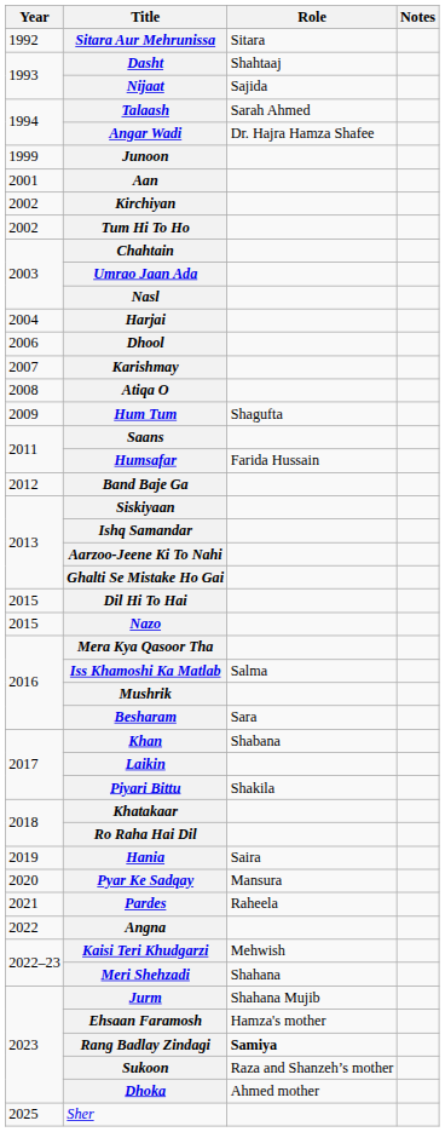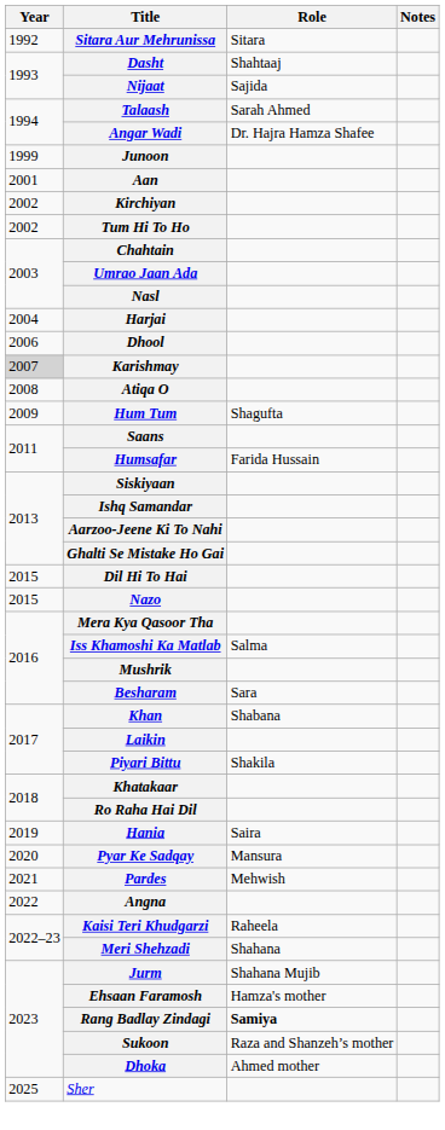Karishmay | Year: no background -> lightgrey background
- row: 2012 | Band Baje Ga
Pardes | Role: Raheela -> Mehwish
Kaisi Teri Khudgarzi | Role: Mehwish -> Raheela
